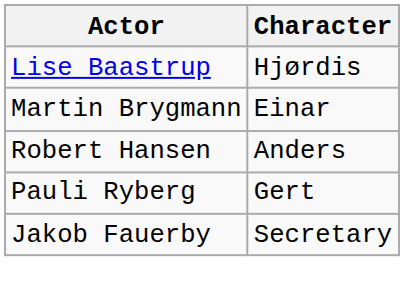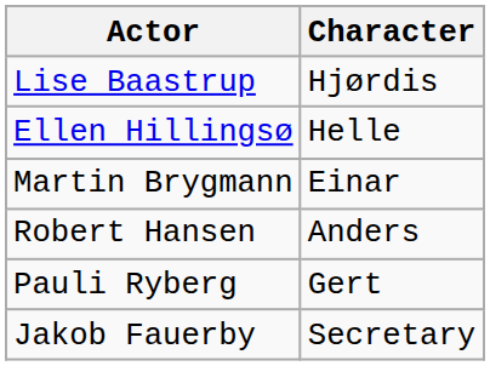+ row: Ellen Hillingsø | Helle
